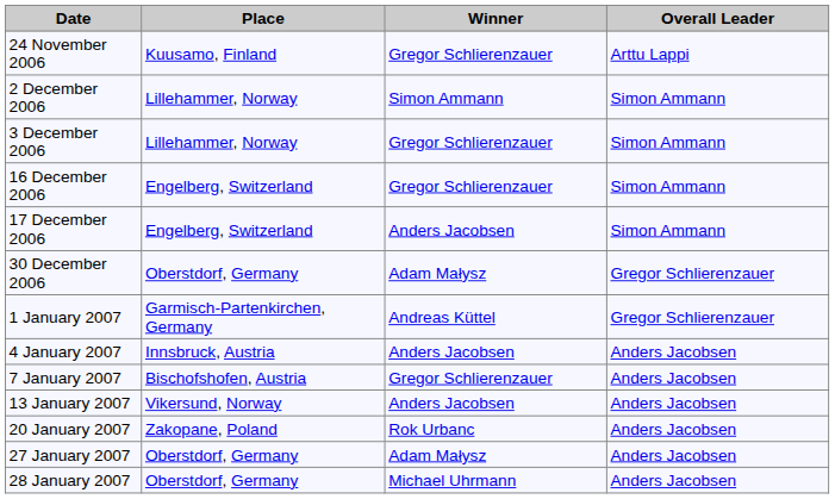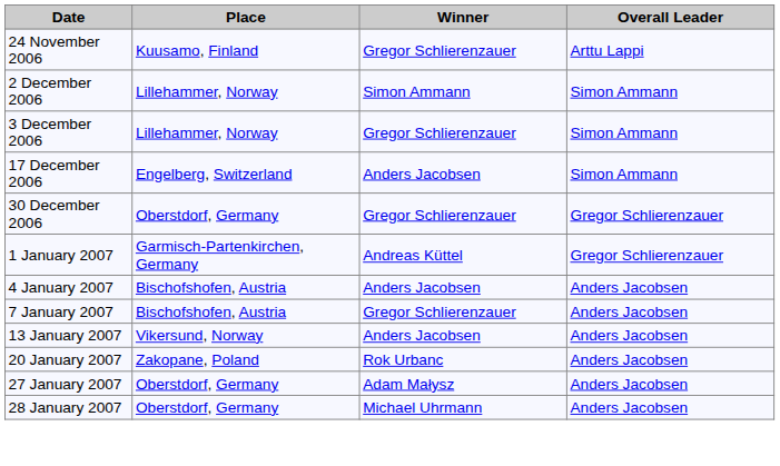- row: 16 December 2006 | Engelberg, Switzerland | Gregor Schlierenzauer | Simon Ammann
30 December 2006 | Winner: Adam Małysz -> Gregor Schlierenzauer
4 January 2007 | Place: Innsbruck, Austria -> Bischofshofen, Austria
